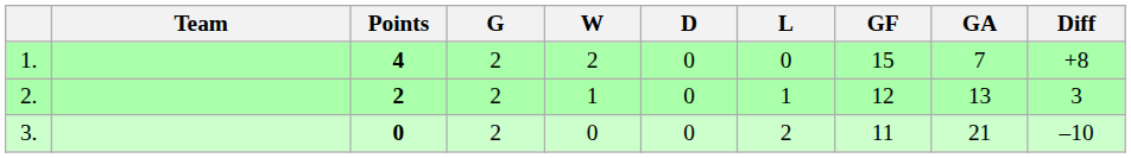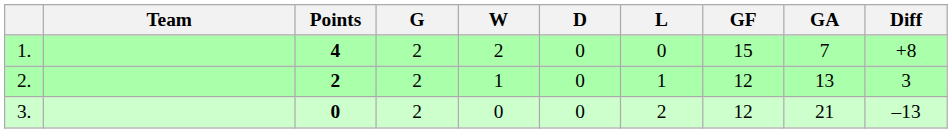3. | GF: 11 -> 12
3. | Diff: –10 -> –13
